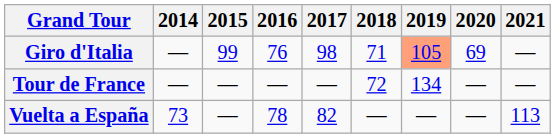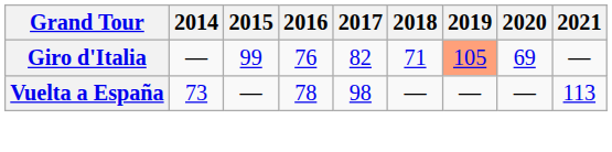Giro d'Italia | 2017: 98 -> 82
- row: Tour de France | — | — | — | — | 72 | 134 | — | —
Vuelta a España | 2017: 82 -> 98
